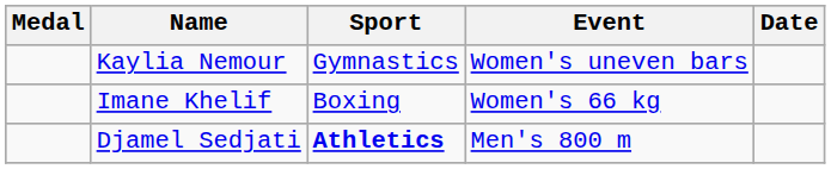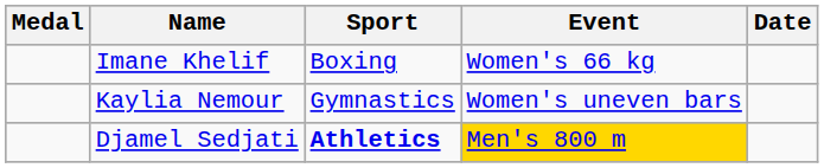rows swapped: Kaylia Nemour <-> Imane Khelif
Djamel Sedjati | Event: no background -> gold background
